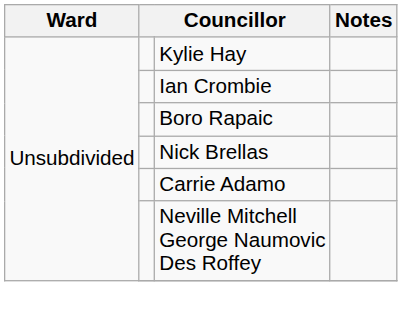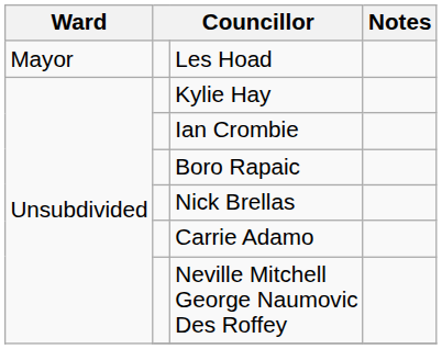+ row: Mayor | Les Hoad
